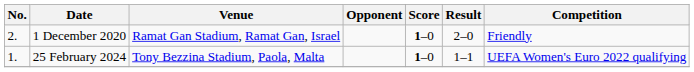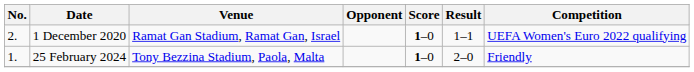1 December 2020 | Result: 2–0 -> 1–1
1 December 2020 | Competition: Friendly -> UEFA Women's Euro 2022 qualifying
25 February 2024 | Result: 1–1 -> 2–0
25 February 2024 | Competition: UEFA Women's Euro 2022 qualifying -> Friendly
